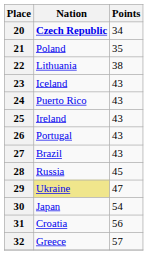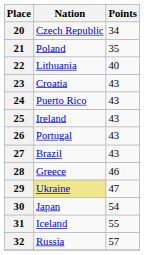20 | Nation: bold -> normal
22 | Points: 38 -> 40
23 | Nation: Iceland -> Croatia
28 | Nation: Russia -> Greece
28 | Points: 45 -> 46
31 | Nation: Croatia -> Iceland
31 | Points: 56 -> 55
32 | Nation: Greece -> Russia
